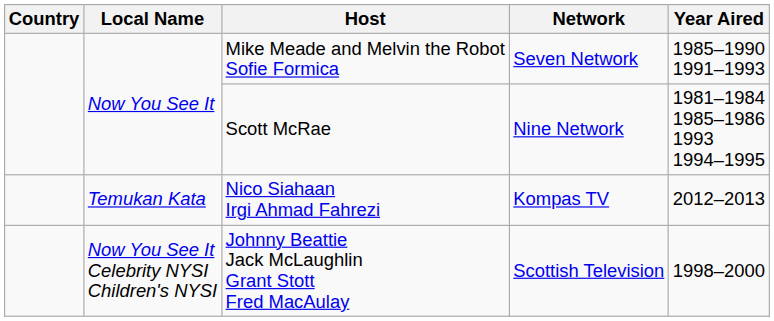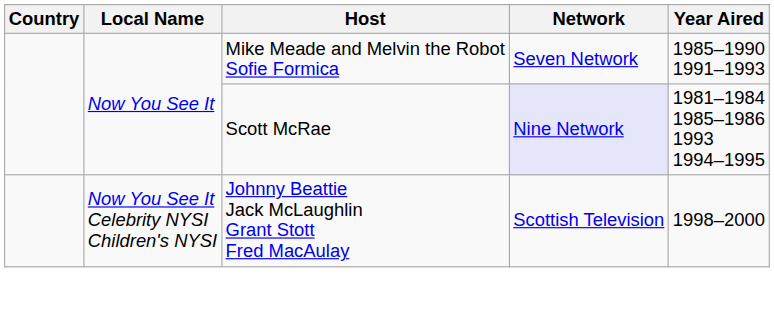Scott McRae | Network: no background -> lavender background
- row: Temukan Kata | Nico Siahaan Irgi Ahmad Fahrezi | Kompas TV | 2012–2013
